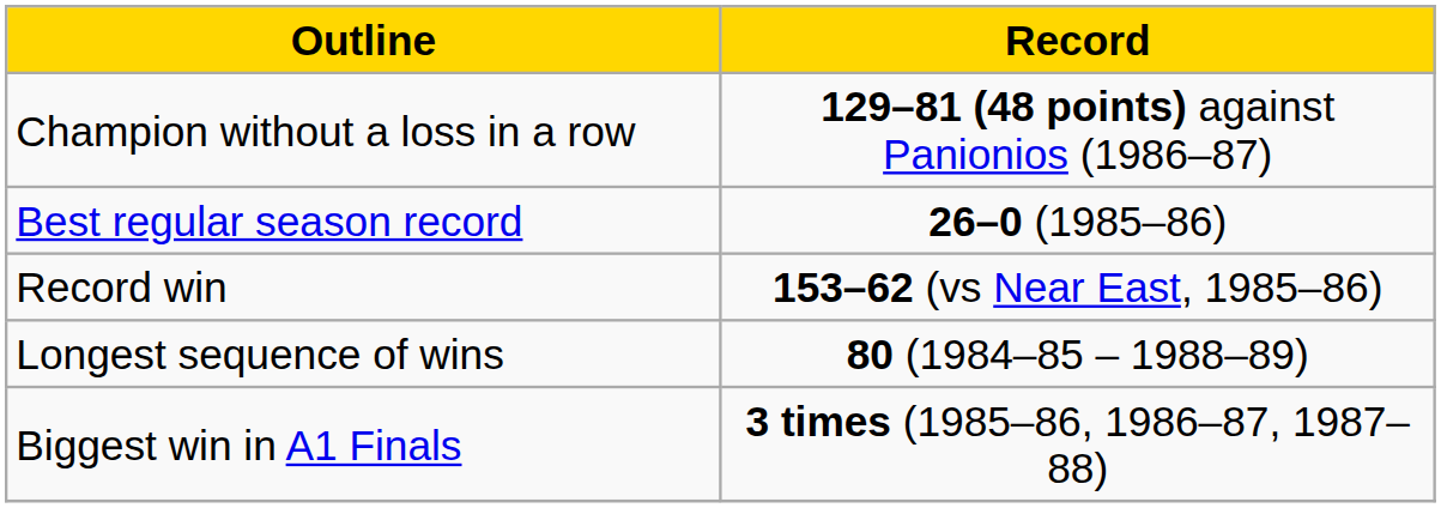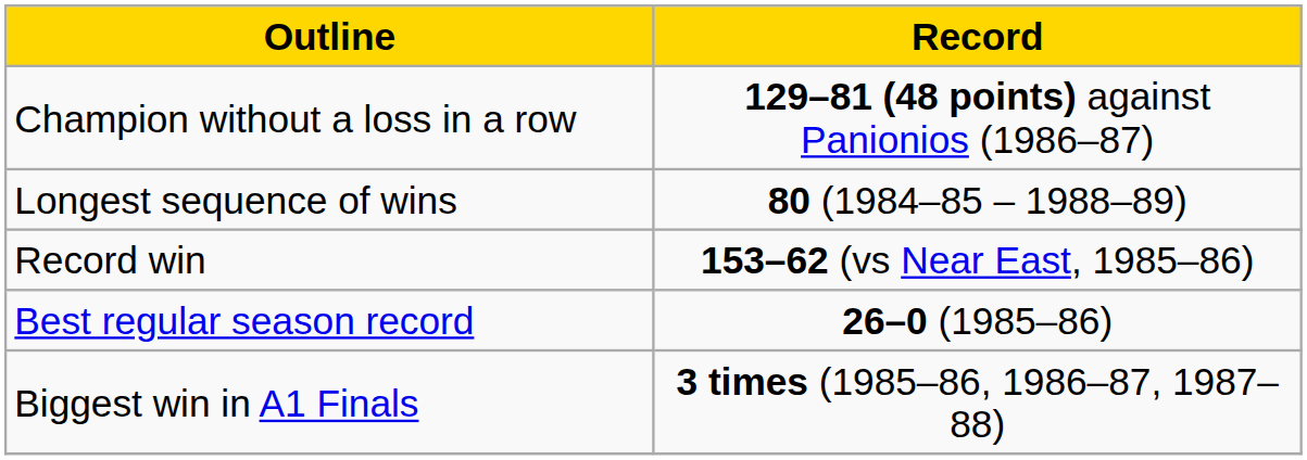rows swapped: Best regular season record <-> Longest sequence of wins
